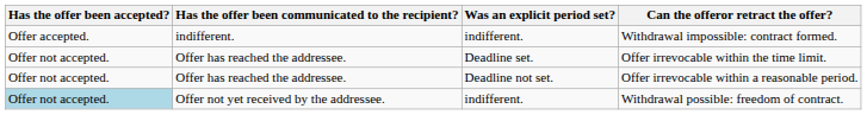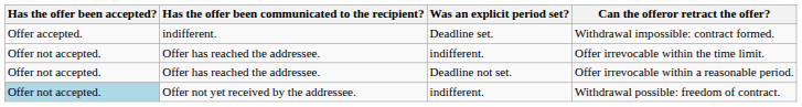Withdrawal impossible: contract formed. | Was an explicit period set?: indifferent. -> Deadline set.
Offer irrevocable within the time limit. | Was an explicit period set?: Deadline set. -> indifferent.
